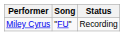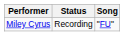columns swapped: Song <-> Status
